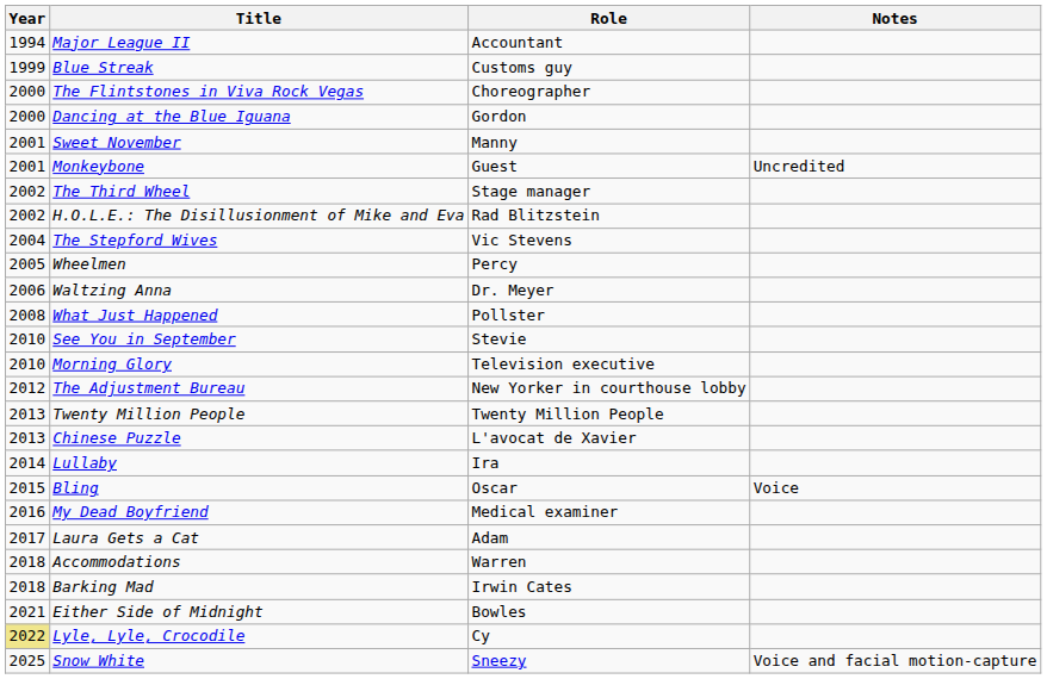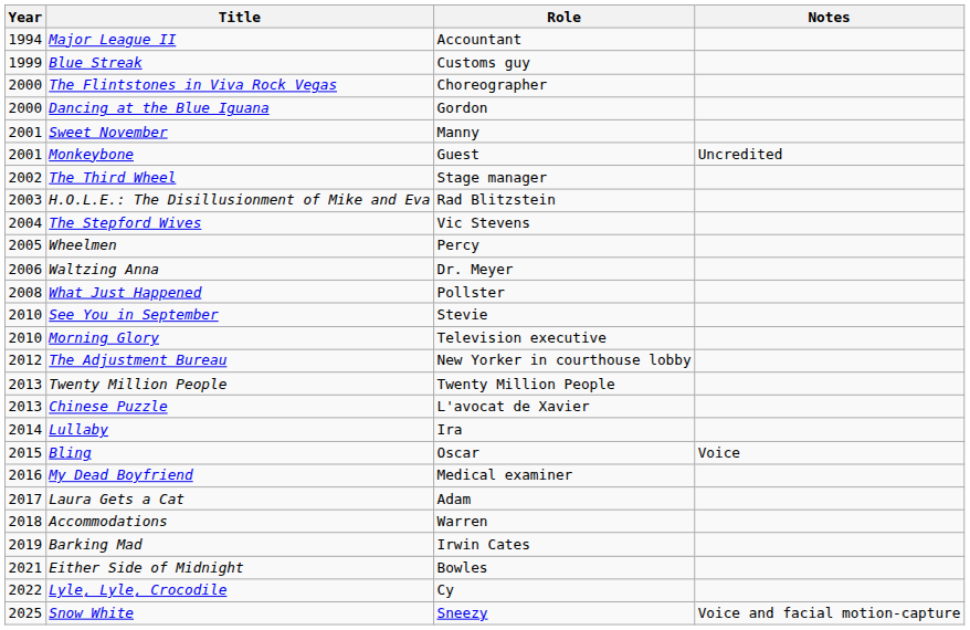H.O.L.E.: The Disillusionment of Mike and Eva | Year: 2002 -> 2003
Barking Mad | Year: 2018 -> 2019
Lyle, Lyle, Crocodile | Year: khaki background -> no background
